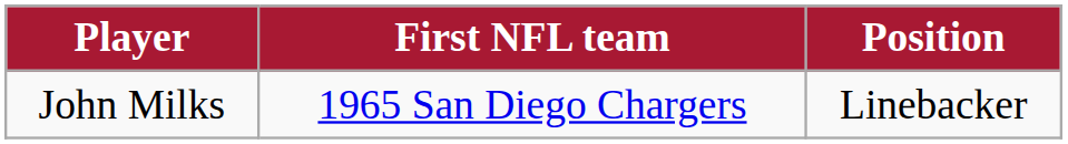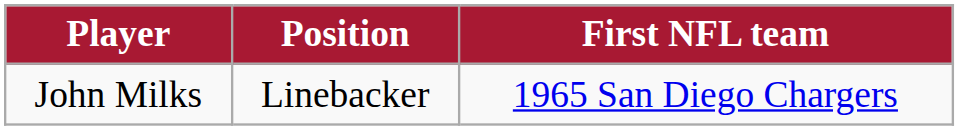columns swapped: Position <-> First NFL team
